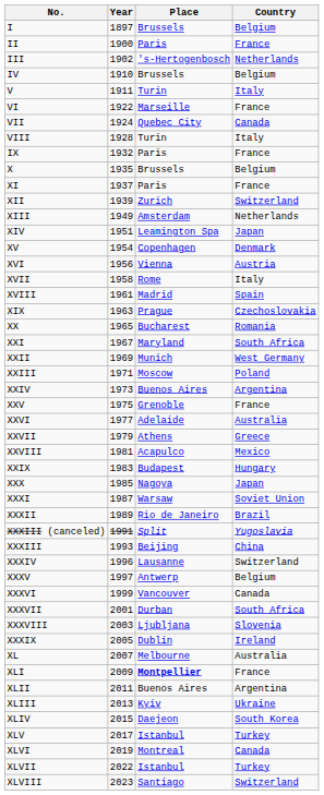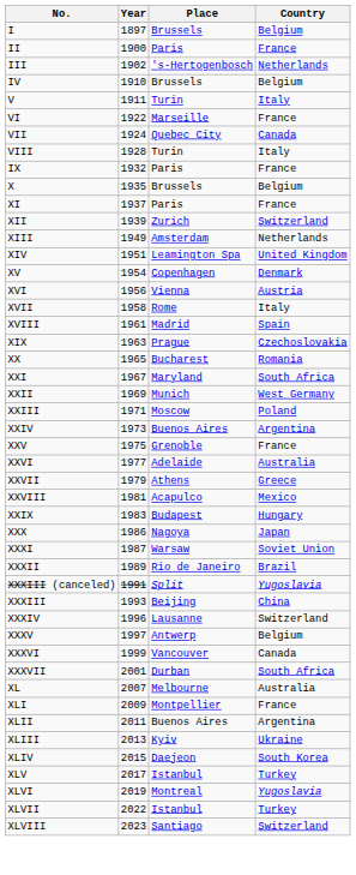XIV | Country: Japan -> United Kingdom
XXX | Year: 1985 -> 1986
- row: XXXVIII | 2003 | Ljubljana | Slovenia
- row: XXXIX | 2005 | Dublin | Ireland
XLI | Place: bold -> normal
XLVI | Country: Canada -> Yugoslavia
